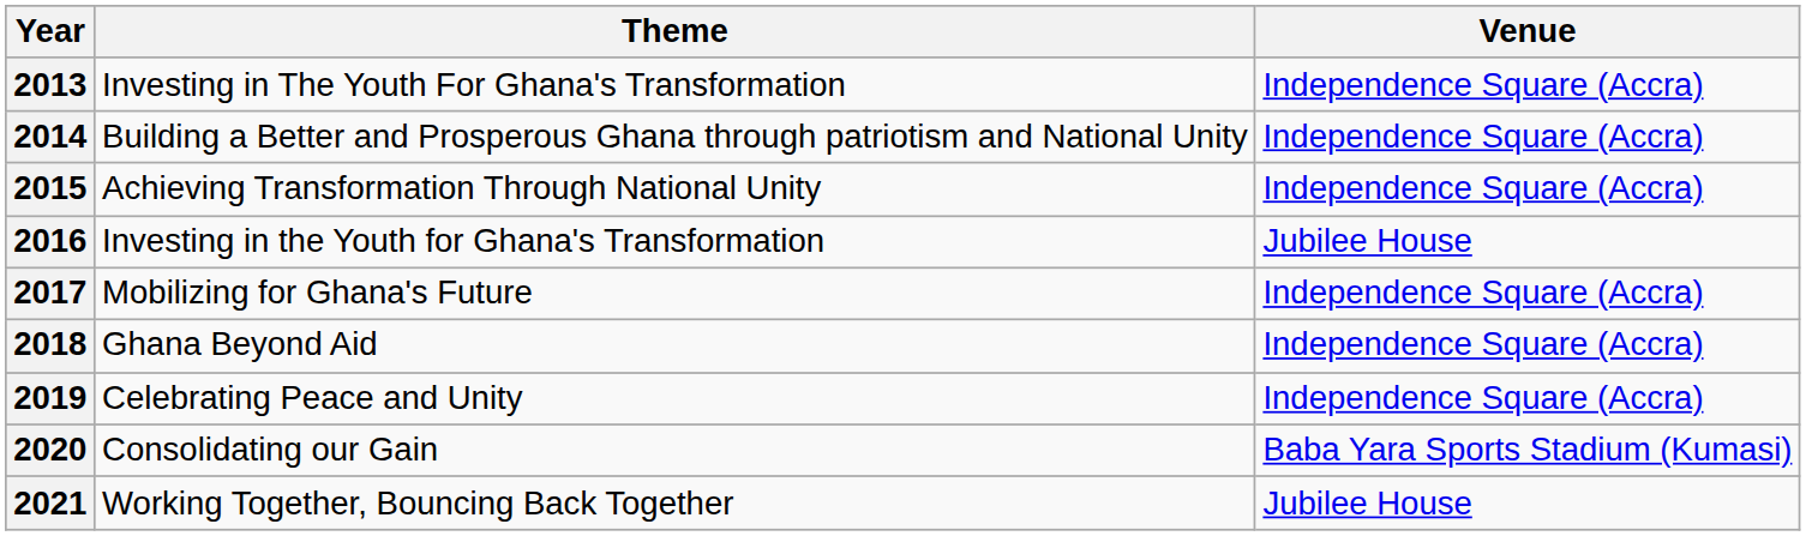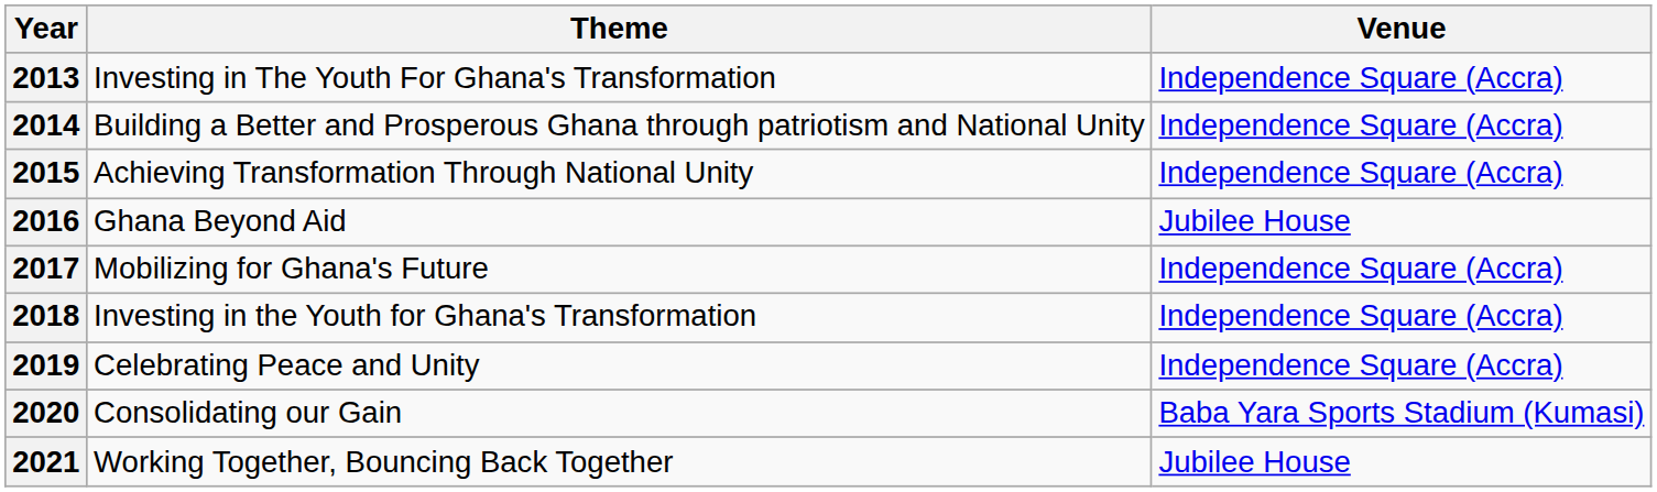2016 | Theme: Investing in the Youth for Ghana's Transformation -> Ghana Beyond Aid
2018 | Theme: Ghana Beyond Aid -> Investing in the Youth for Ghana's Transformation
